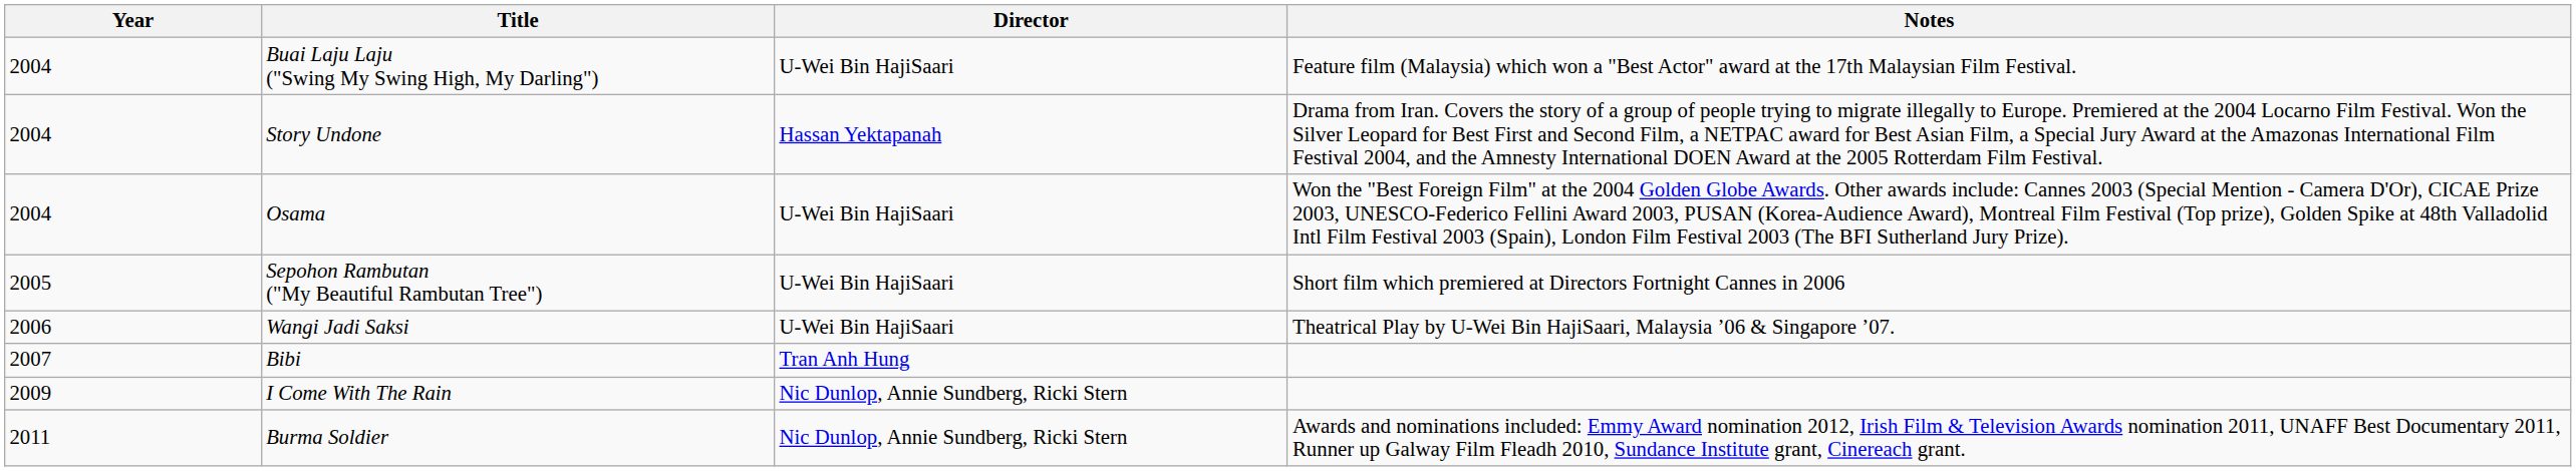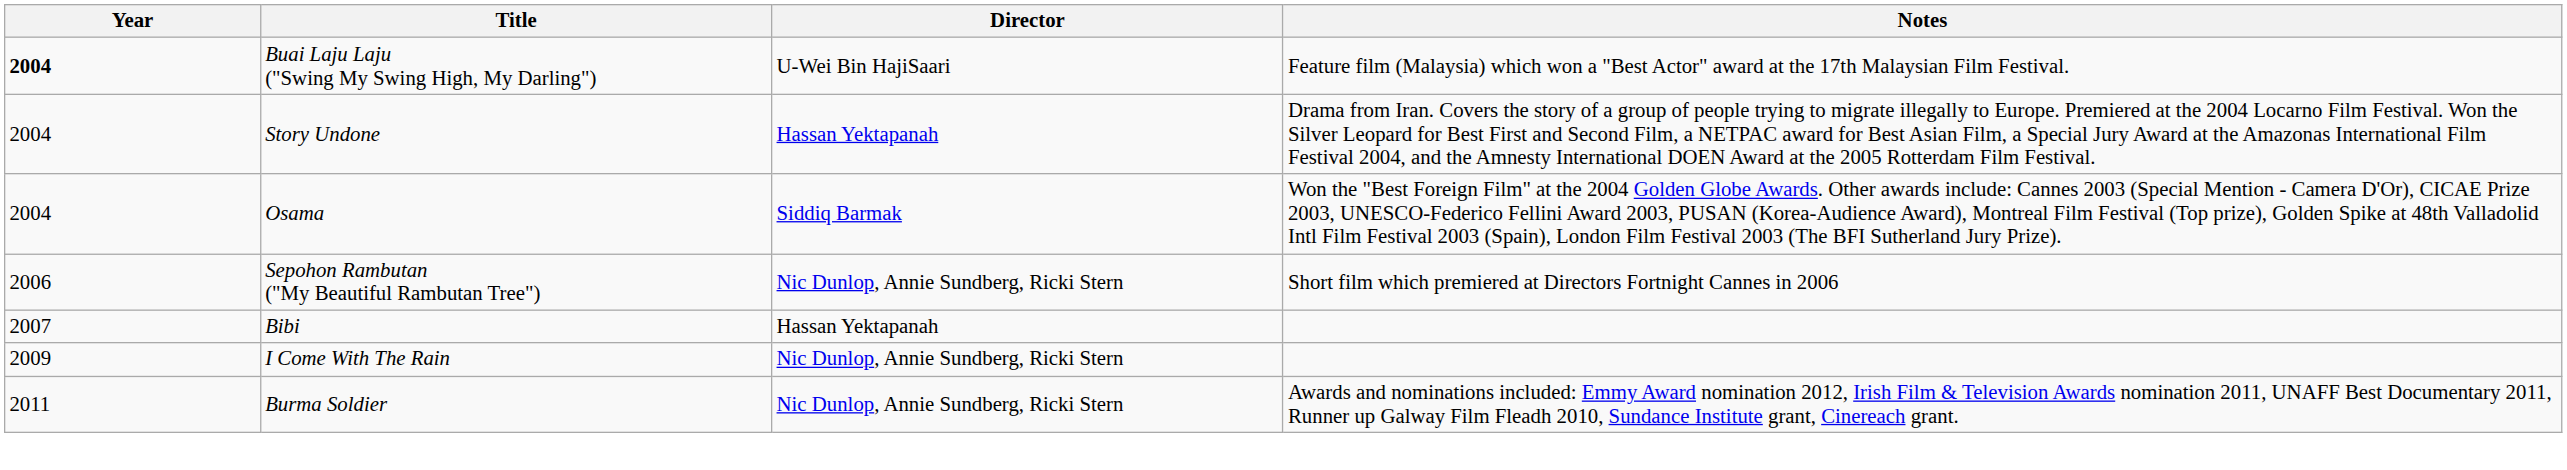Buai Laju Laju ("Swing My Swing High, My Darling") | Year: normal -> bold
Osama | Director: U-Wei Bin HajiSaari -> Siddiq Barmak
Sepohon Rambutan ("My Beautiful Rambutan Tree") | Year: 2005 -> 2006
Sepohon Rambutan ("My Beautiful Rambutan Tree") | Director: U-Wei Bin HajiSaari -> Nic Dunlop, Annie Sundberg, Ricki Stern
- row: 2006 | Wangi Jadi Saksi | U-Wei Bin HajiSaari | Theatrical Play by U-Wei Bin HajiSaari, Malaysia ’06 & Singapore ’07.
Bibi | Director: Tran Anh Hung -> Hassan Yektapanah
